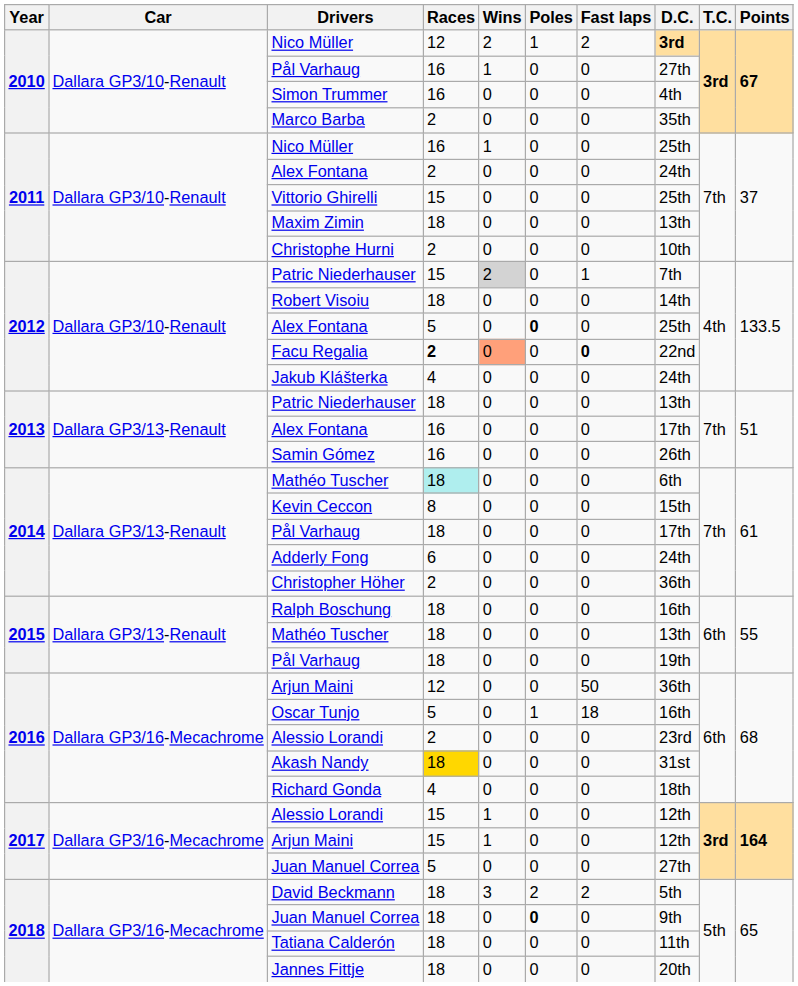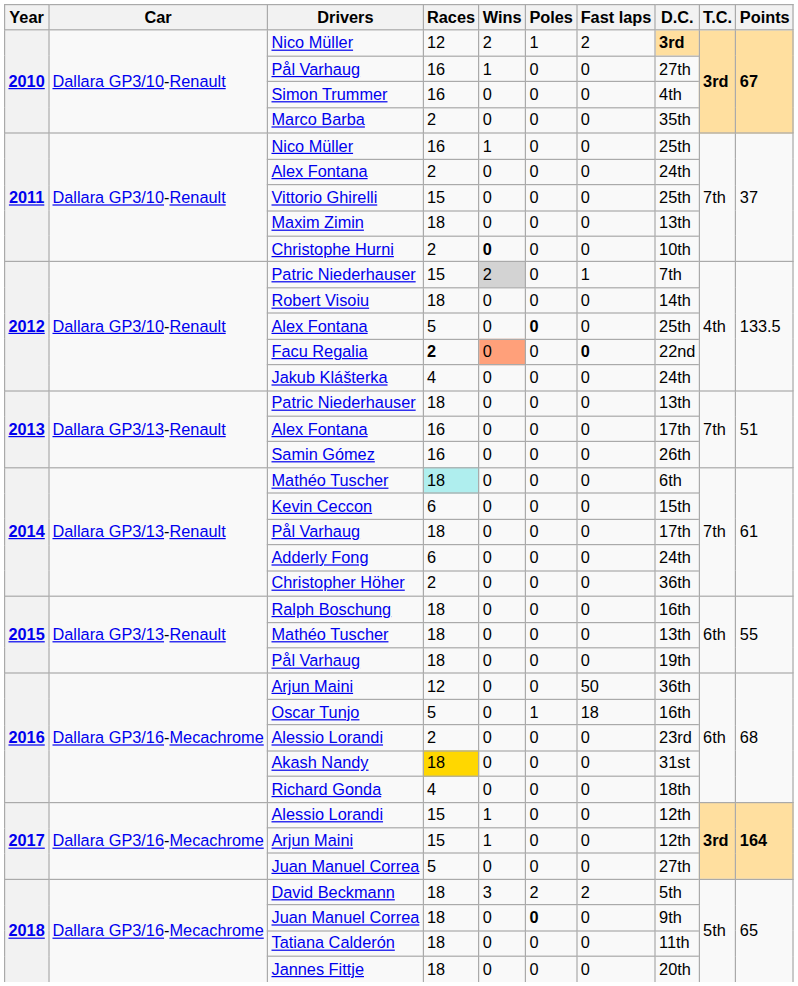Christophe Hurni | Wins: normal -> bold
Kevin Ceccon | Races: 8 -> 6
